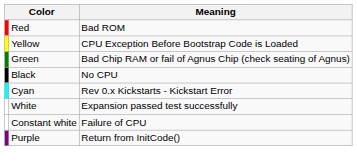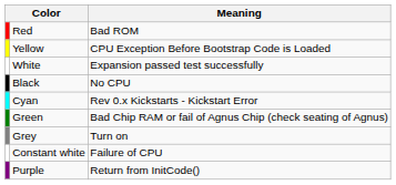rows swapped: Green <-> White
+ row: Grey | Turn on
